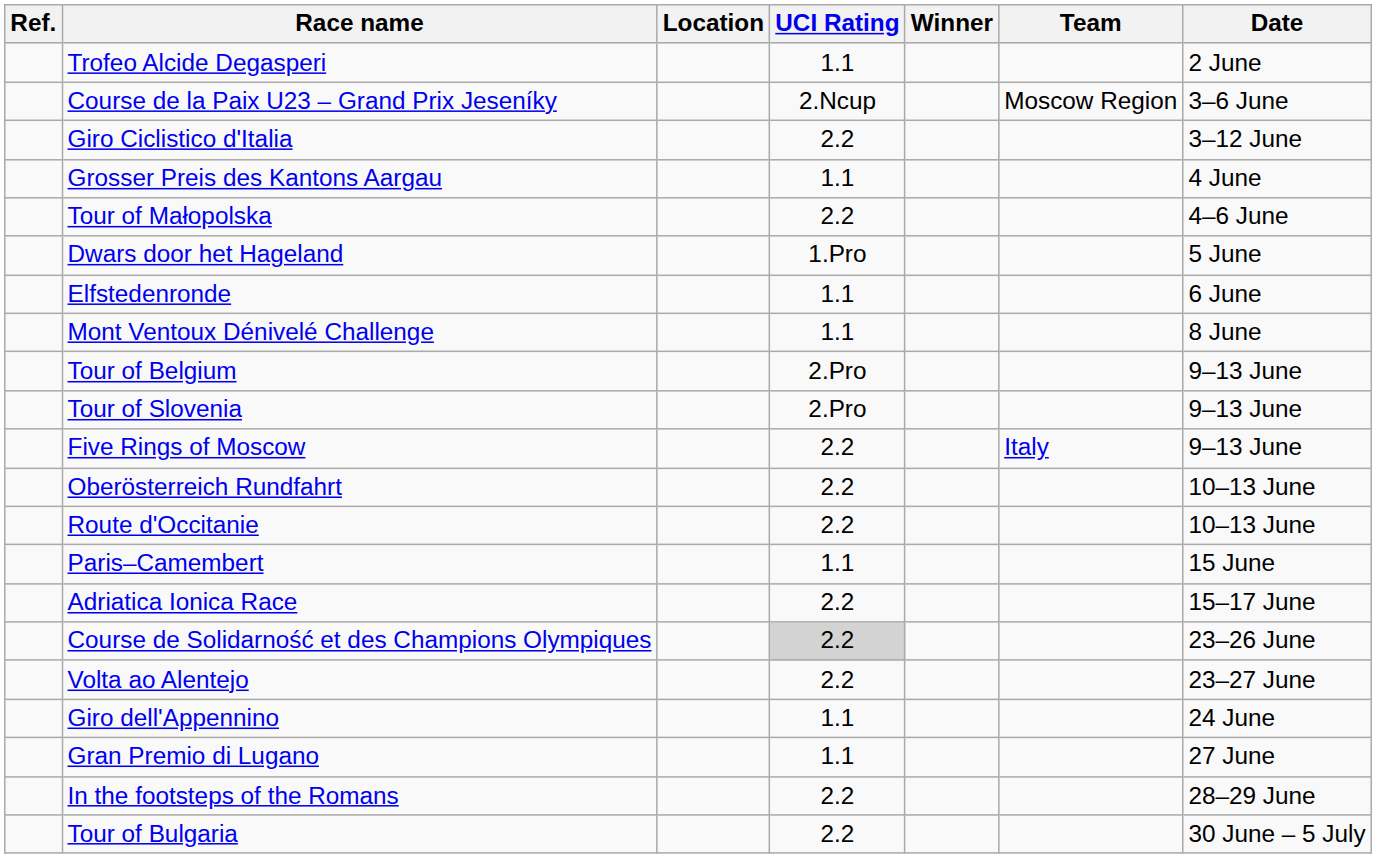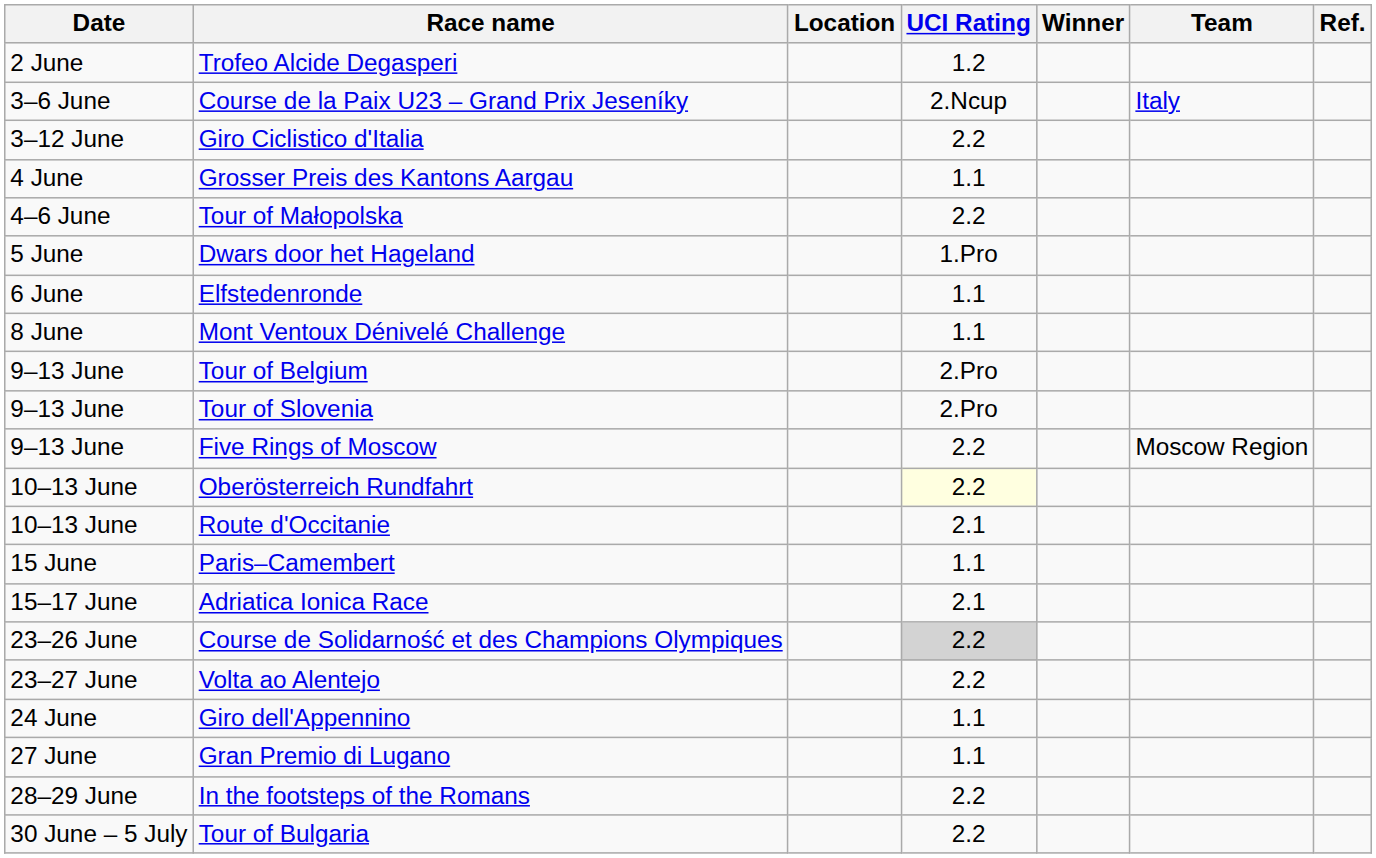columns swapped: Date <-> Ref.
Trofeo Alcide Degasperi | UCI Rating: 1.1 -> 1.2
Course de la Paix U23 – Grand Prix Jeseníky | Team: Moscow Region -> Italy
Five Rings of Moscow | Team: Italy -> Moscow Region
Oberösterreich Rundfahrt | UCI Rating: no background -> lightyellow background
Route d'Occitanie | UCI Rating: 2.2 -> 2.1
Adriatica Ionica Race | UCI Rating: 2.2 -> 2.1
